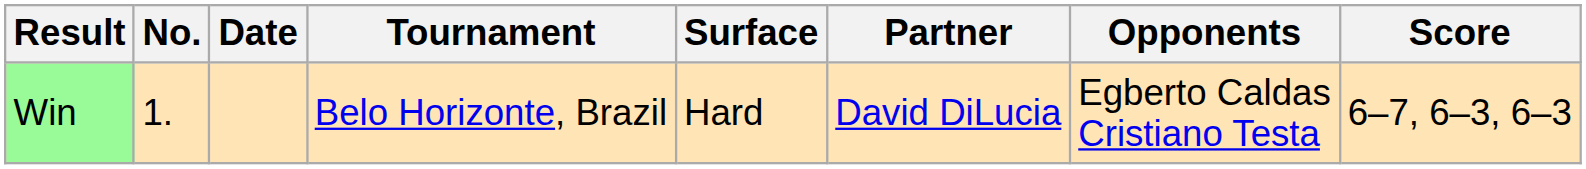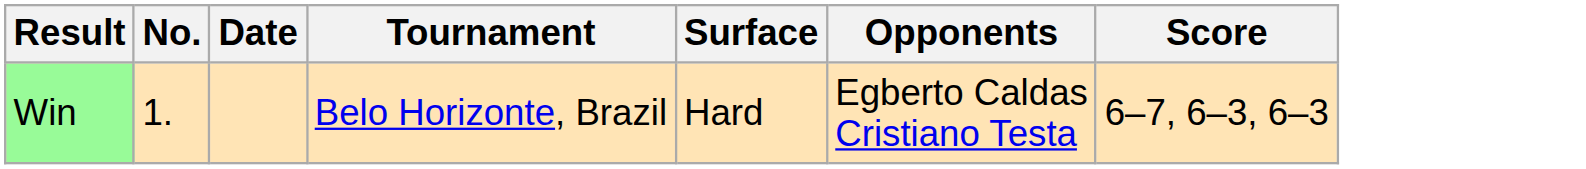- column: Partner | David DiLucia
